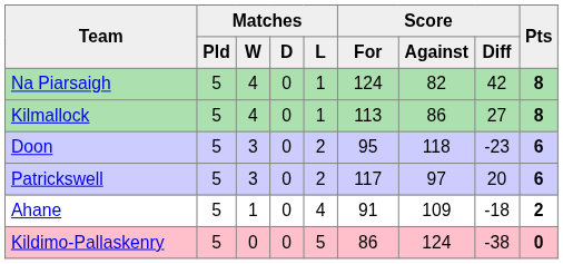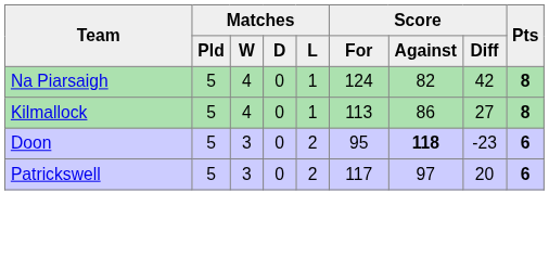Doon | Score / Against: normal -> bold
- row: Ahane | 5 | 1 | 0 | 4 | 91 | 109 | -18 | 2
- row: Kildimo-Pallaskenry | 5 | 0 | 0 | 5 | 86 | 124 | -38 | 0
